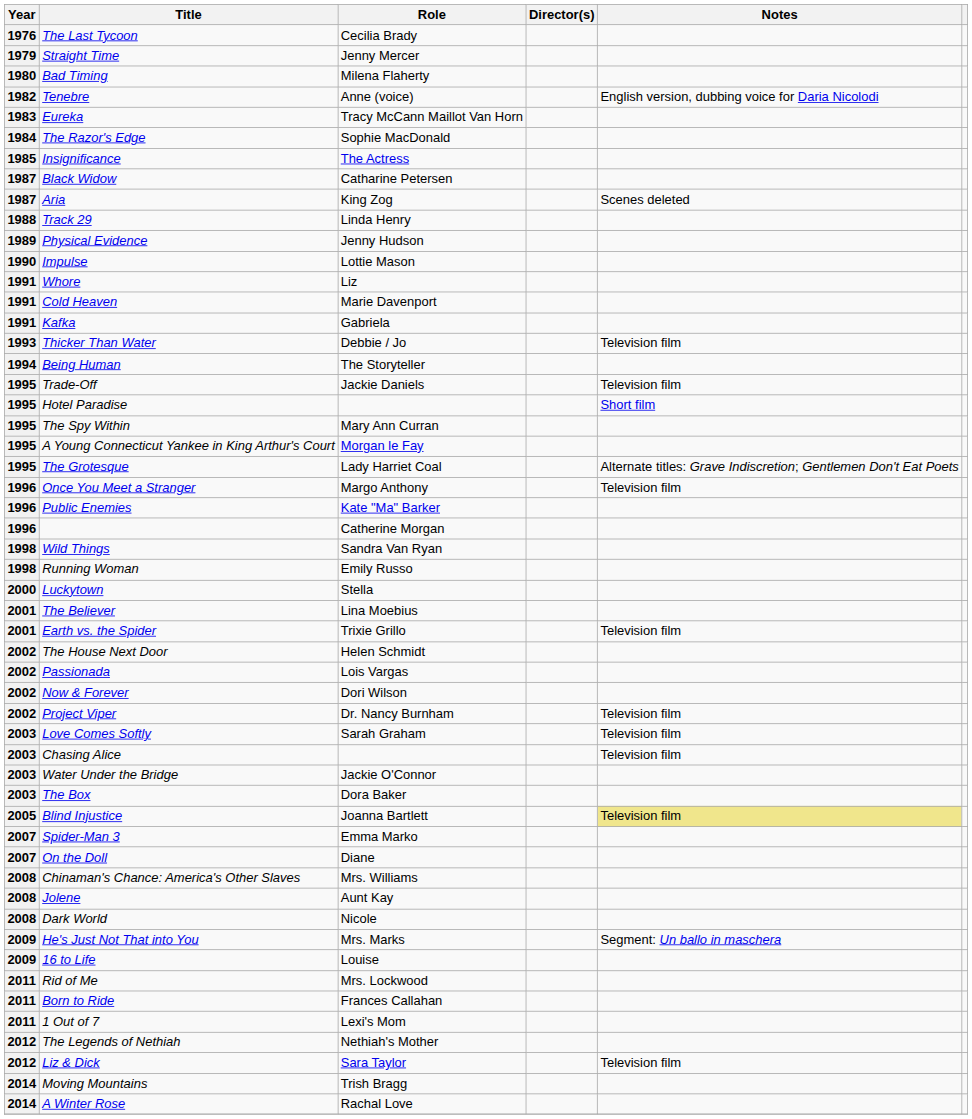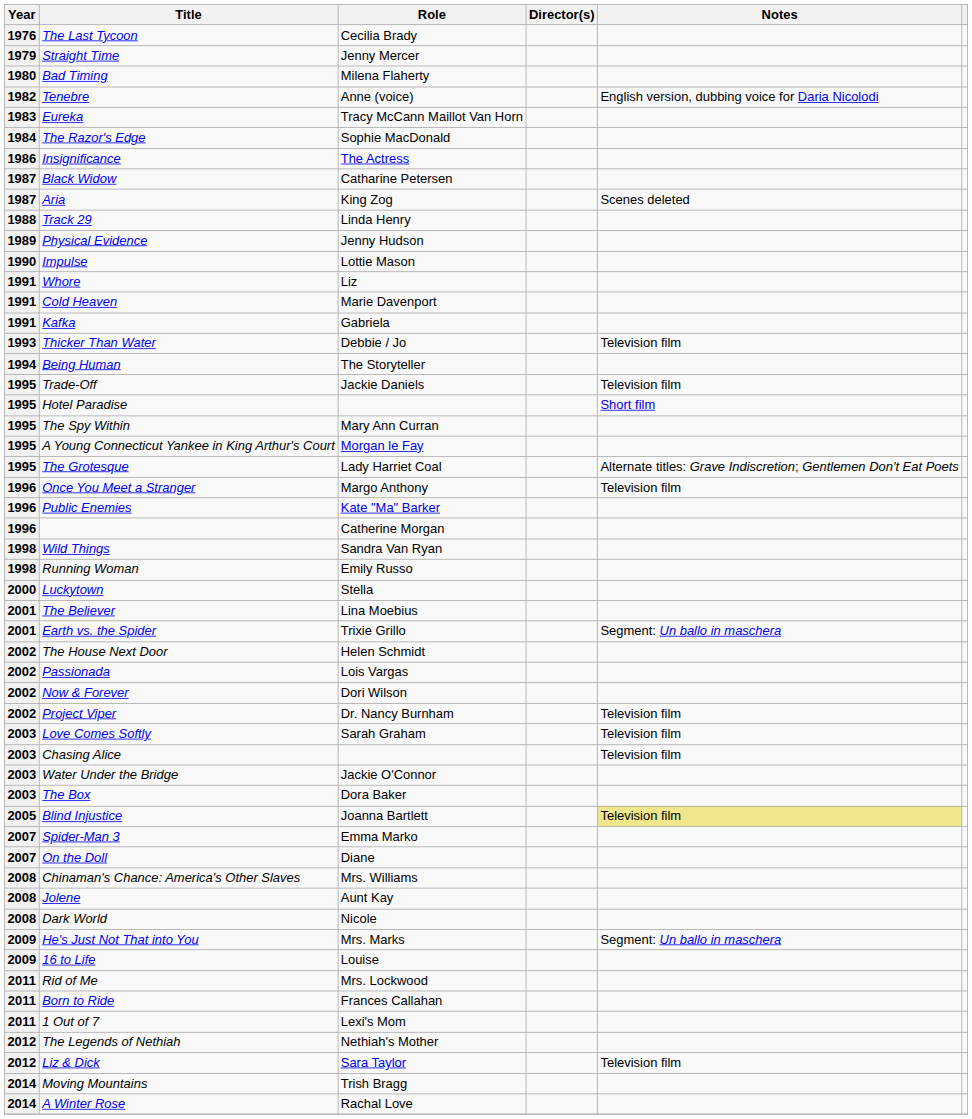Insignificance | Year: 1985 -> 1986
Earth vs. the Spider | Notes: Television film -> Segment: Un ballo in maschera
